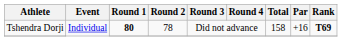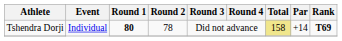Tshendra Dorji | Total: no background -> khaki background
Tshendra Dorji | Par: +16 -> +14
